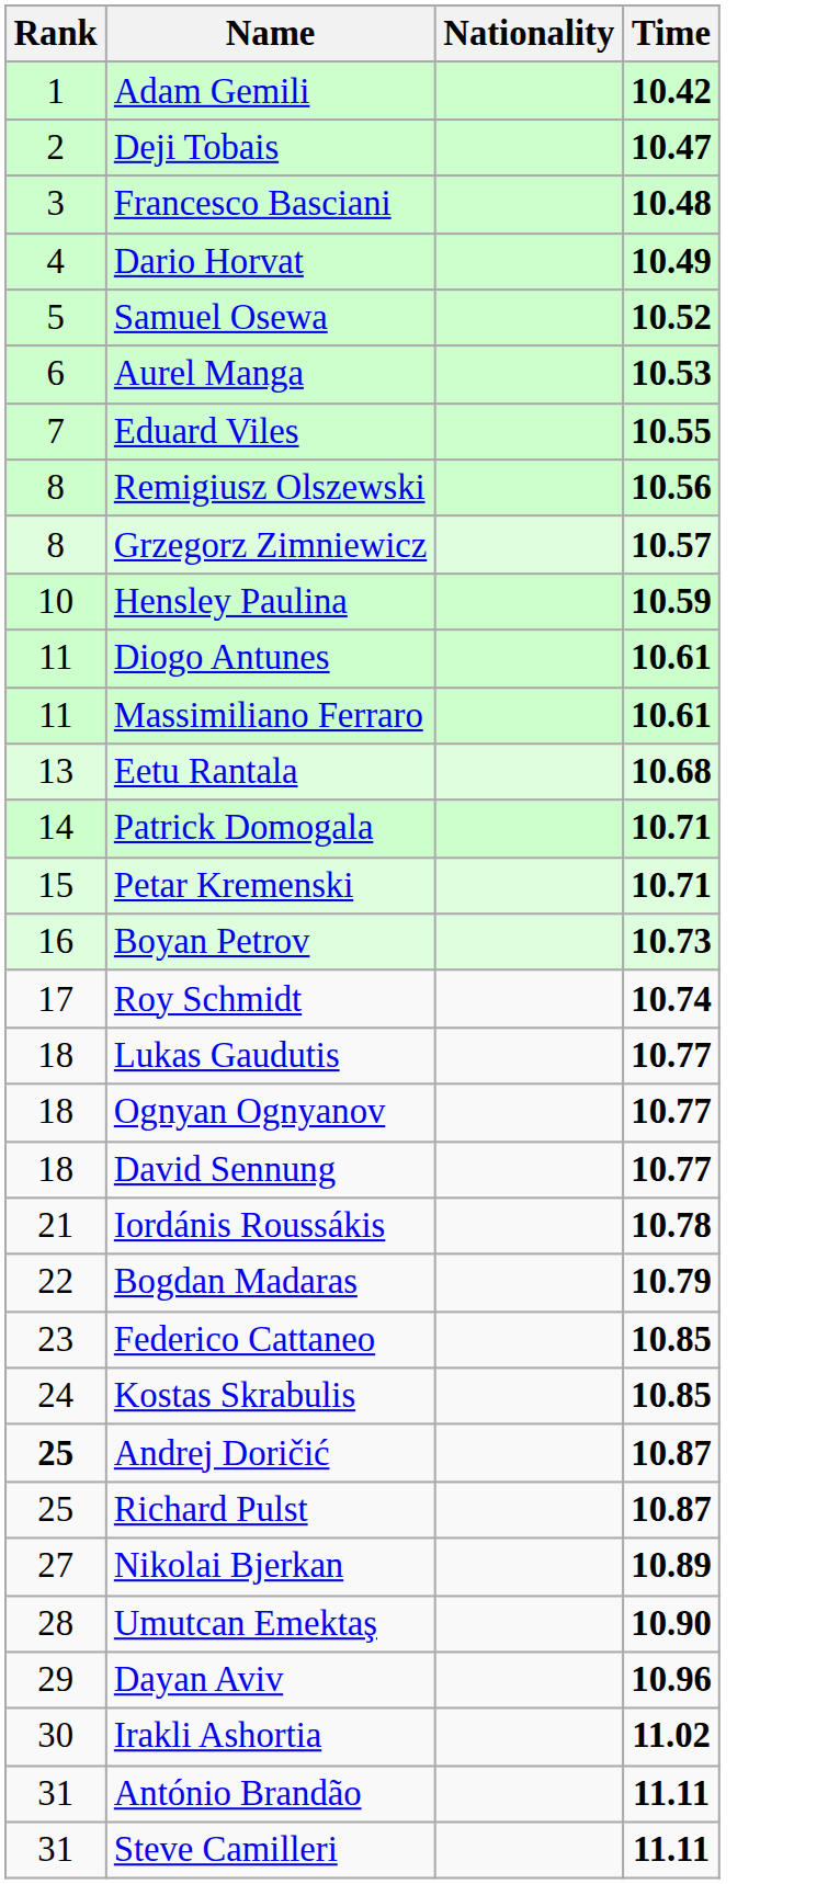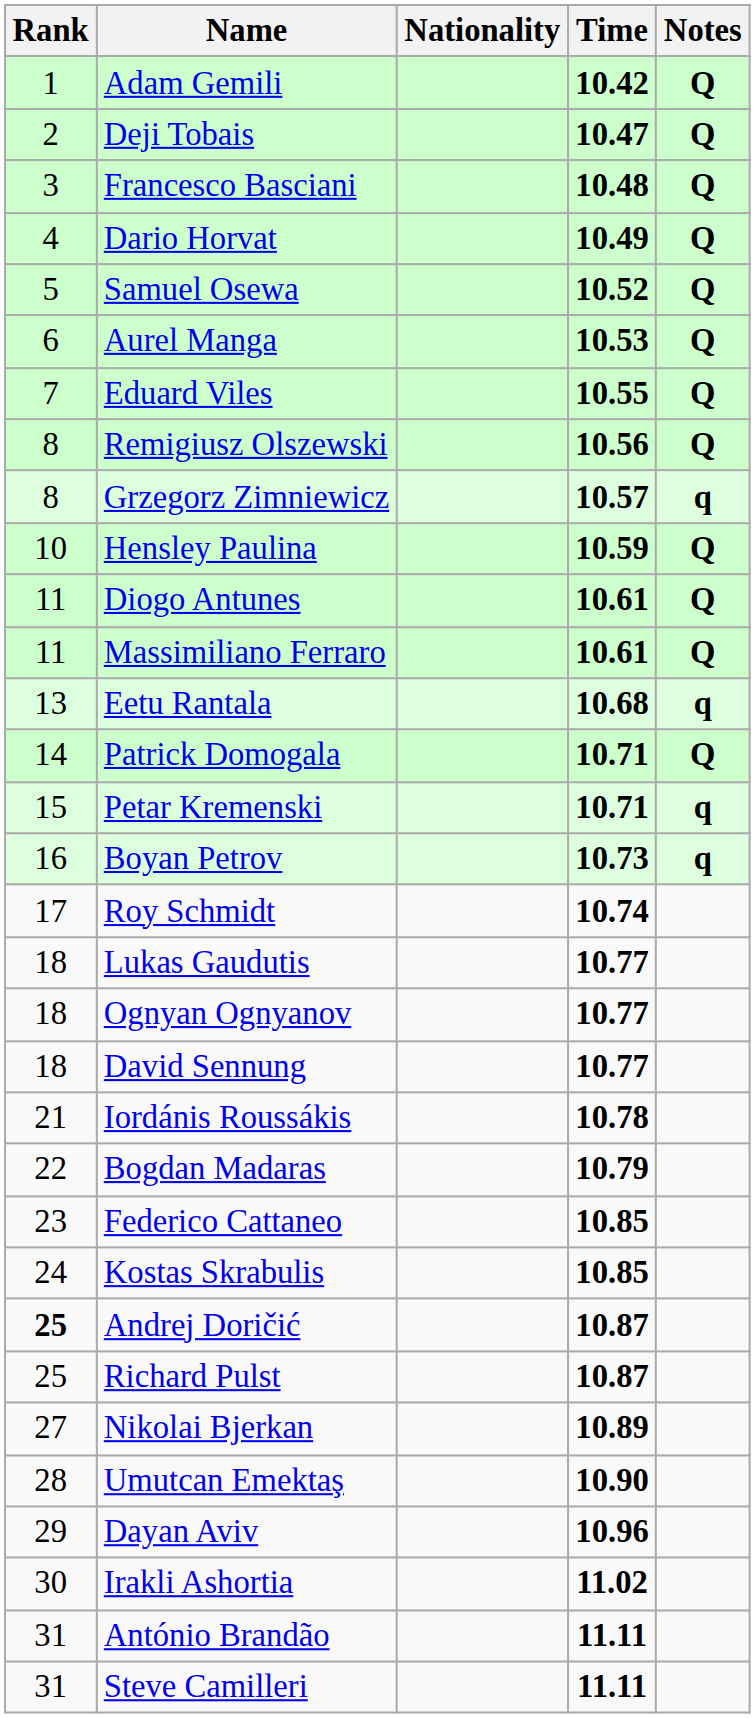+ column: Notes | Q | Q | Q | Q | Q | Q | Q | Q | q | Q | Q | Q | q | Q | q | q
